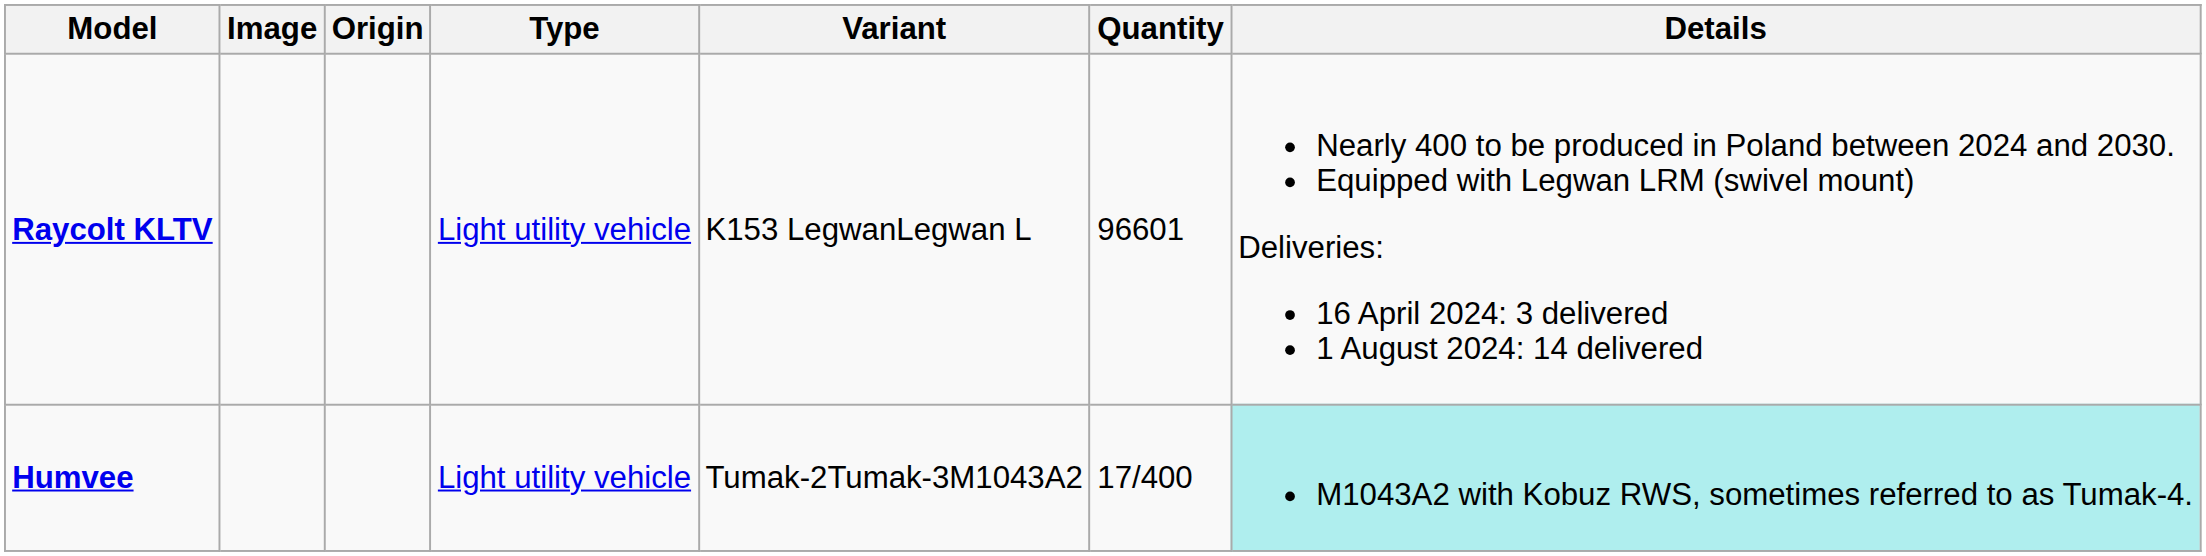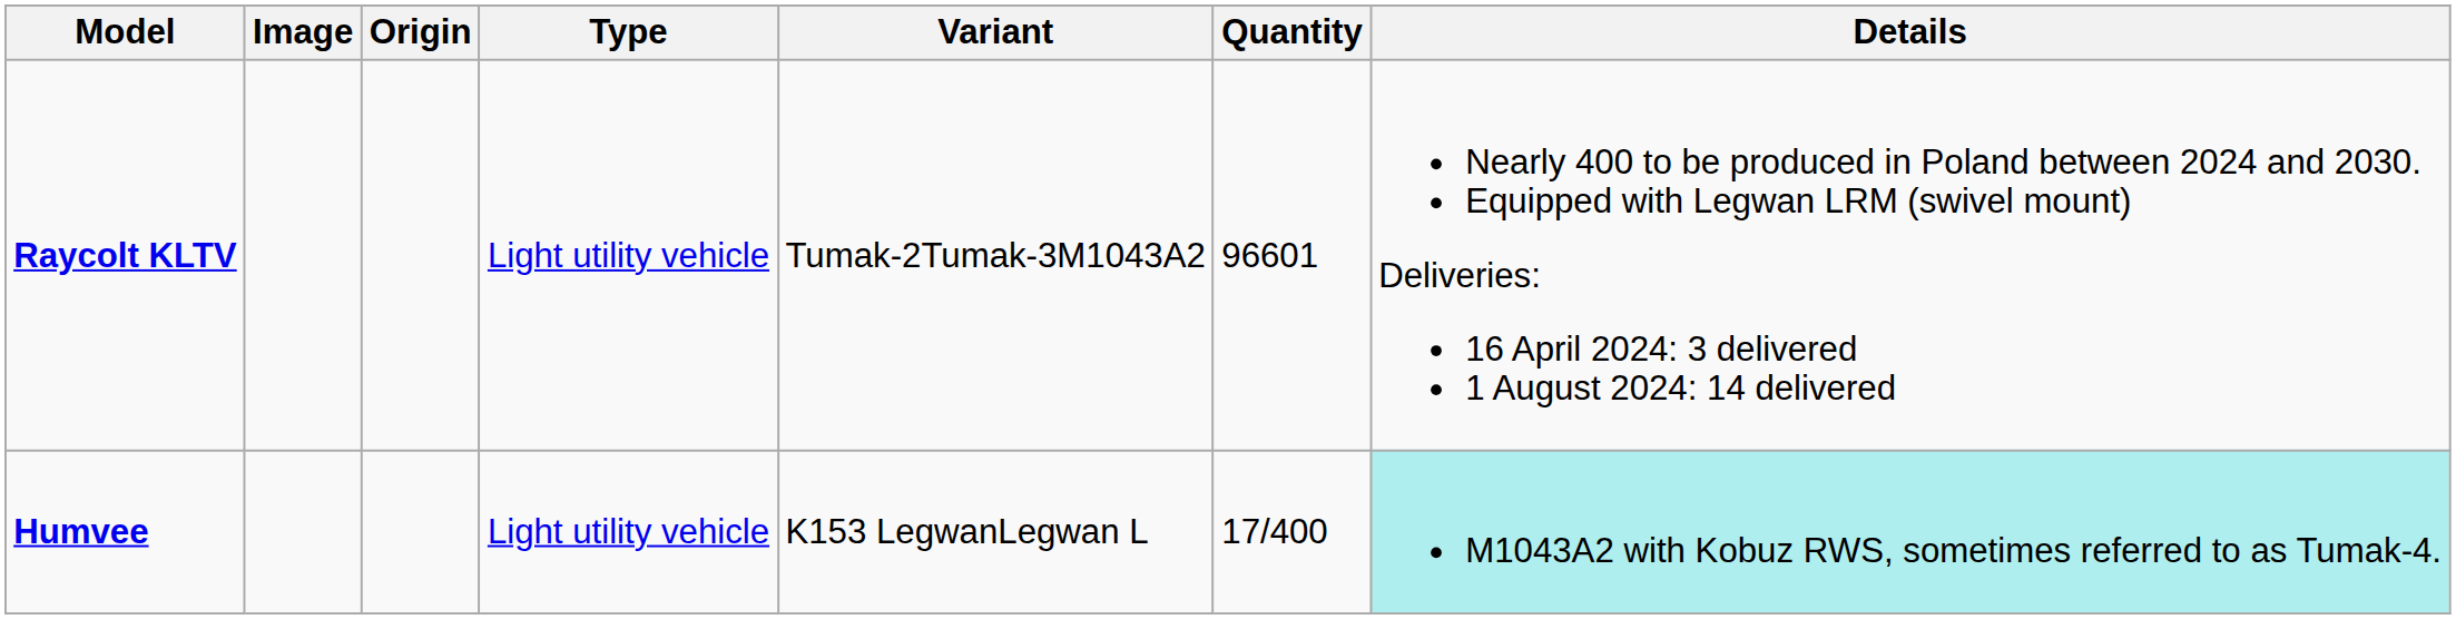Raycolt KLTV | Variant: K153 LegwanLegwan L -> Tumak-2Tumak-3M1043A2
Humvee | Variant: Tumak-2Tumak-3M1043A2 -> K153 LegwanLegwan L
